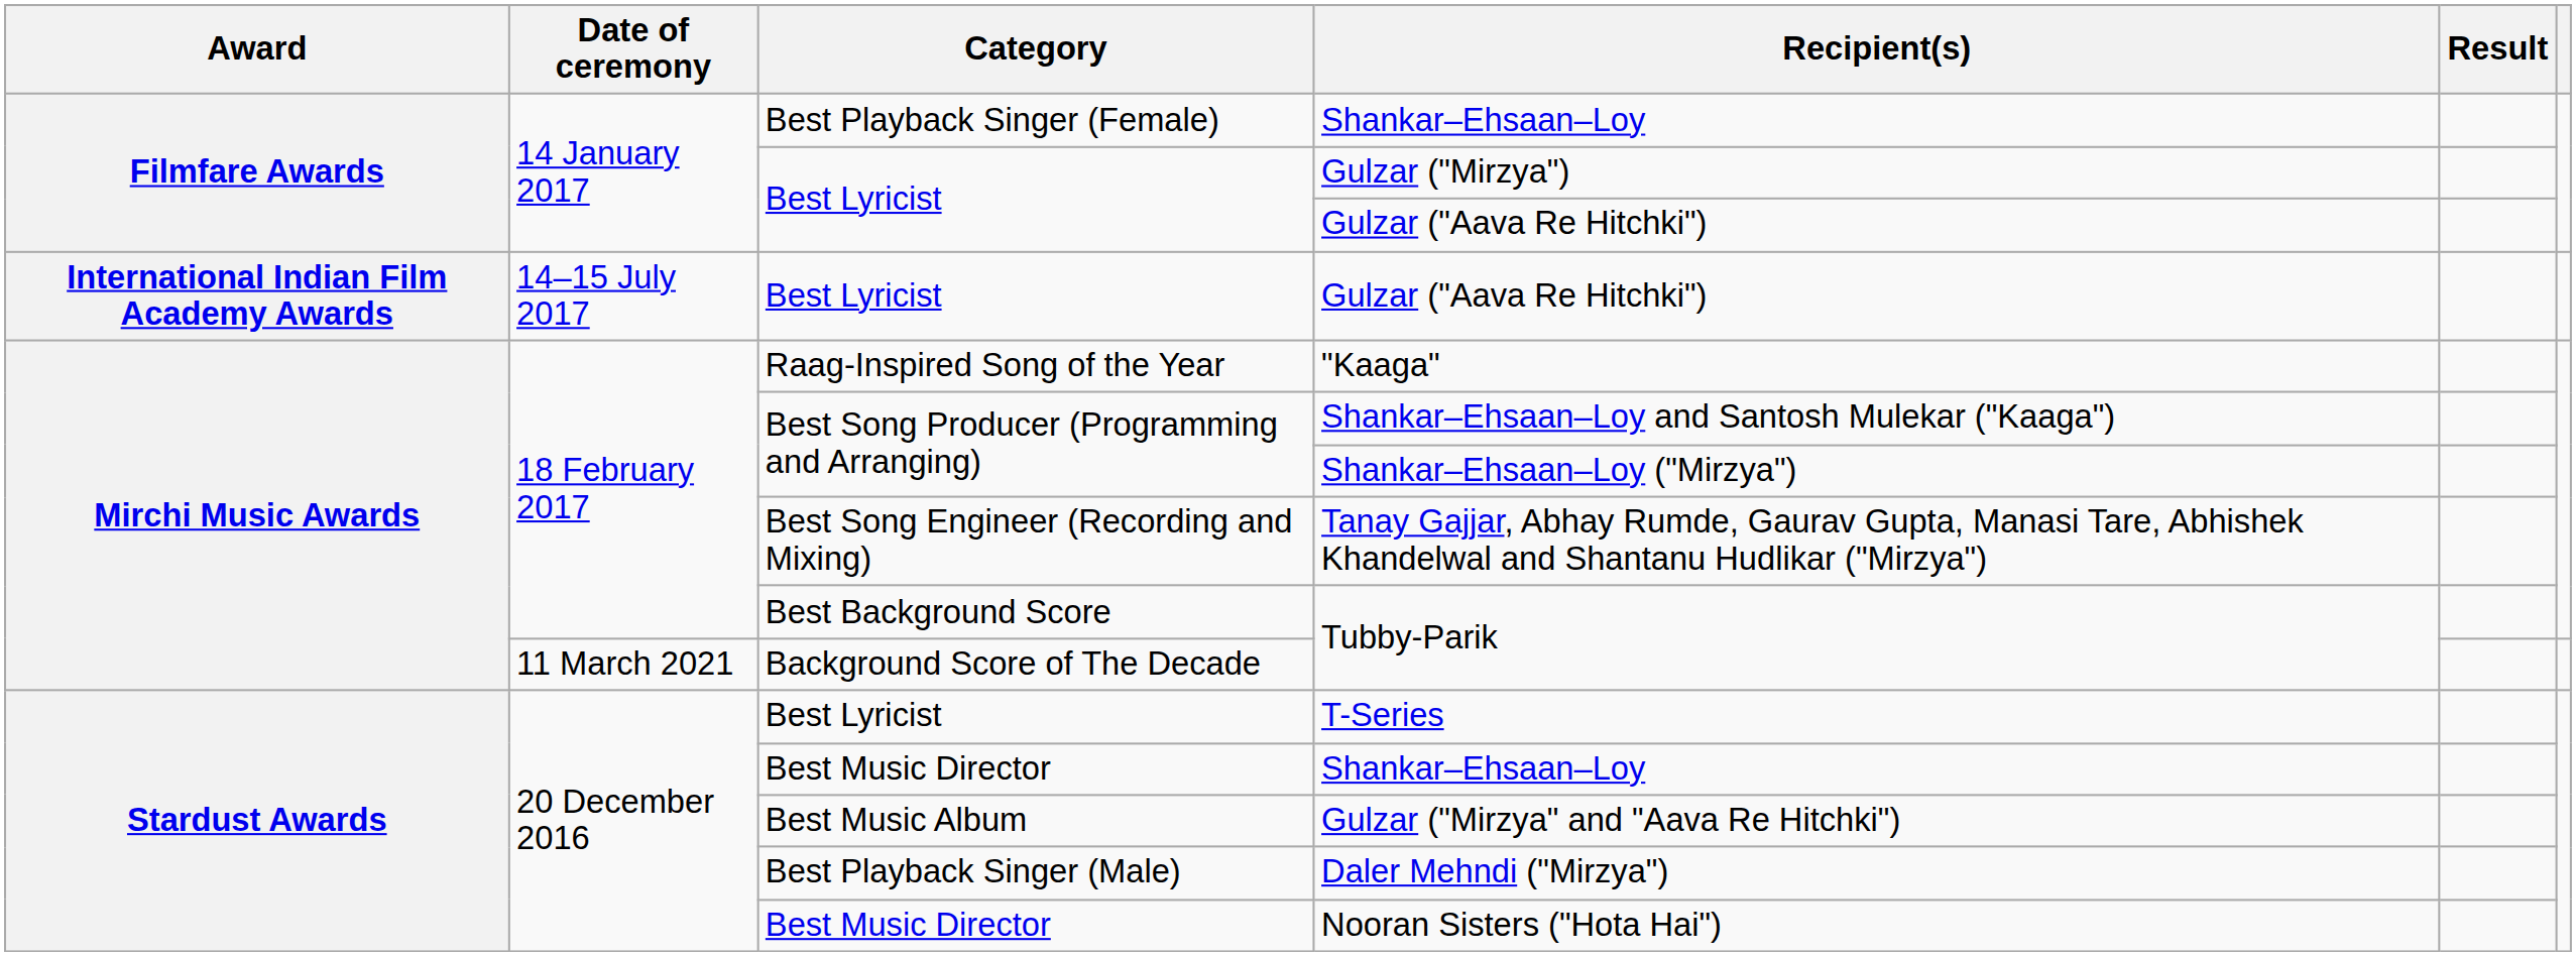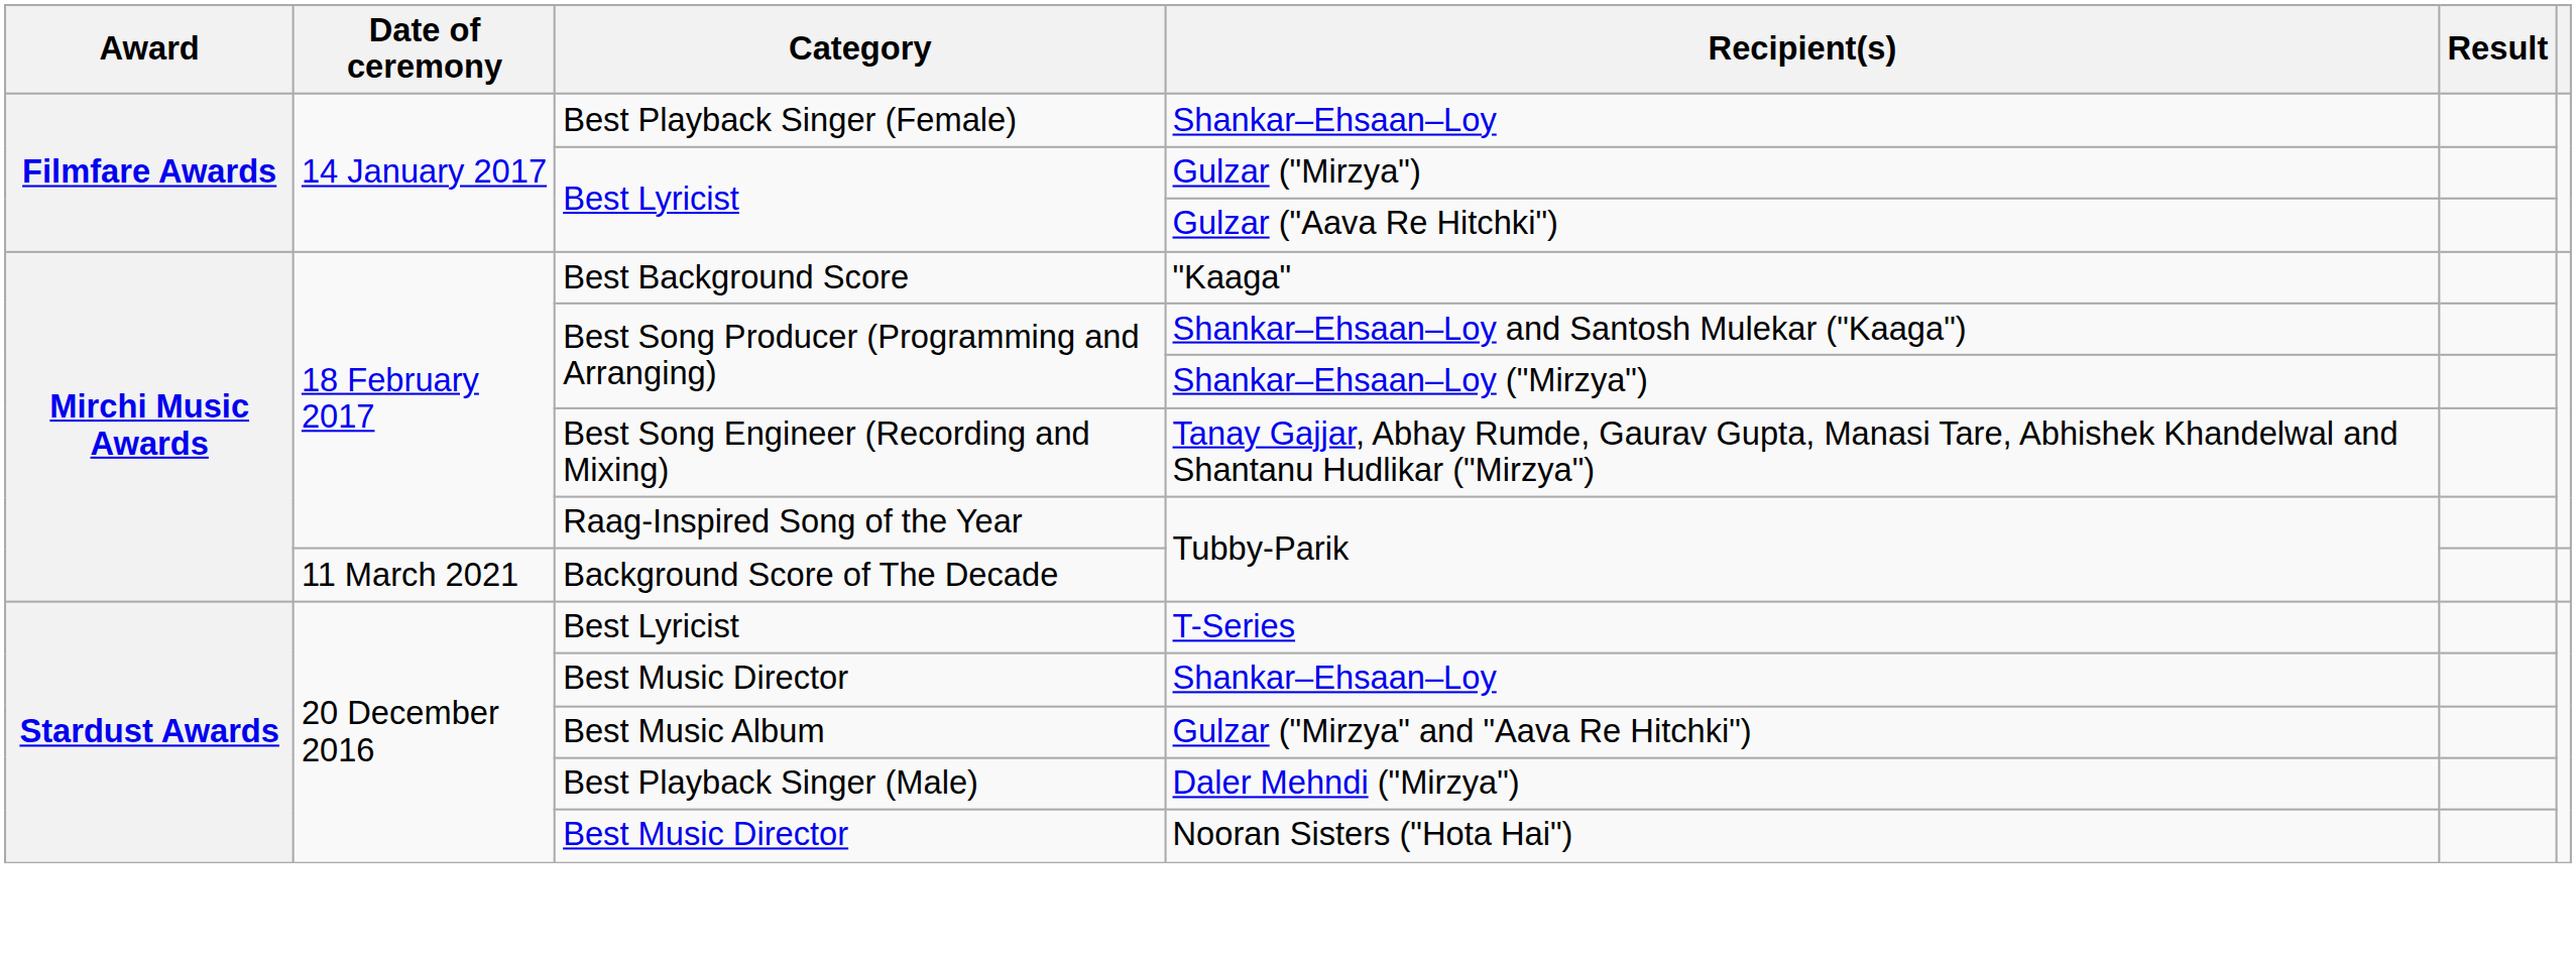- row: International Indian Film Academy Awards | 14–15 July 2017 | Best Lyricist | Gulzar ("Aava Re Hitchki")
"Kaaga" | Category: Raag-Inspired Song of the Year -> Best Background Score
18 February 2017 / Tubby-Parik | Category: Best Background Score -> Raag-Inspired Song of the Year
